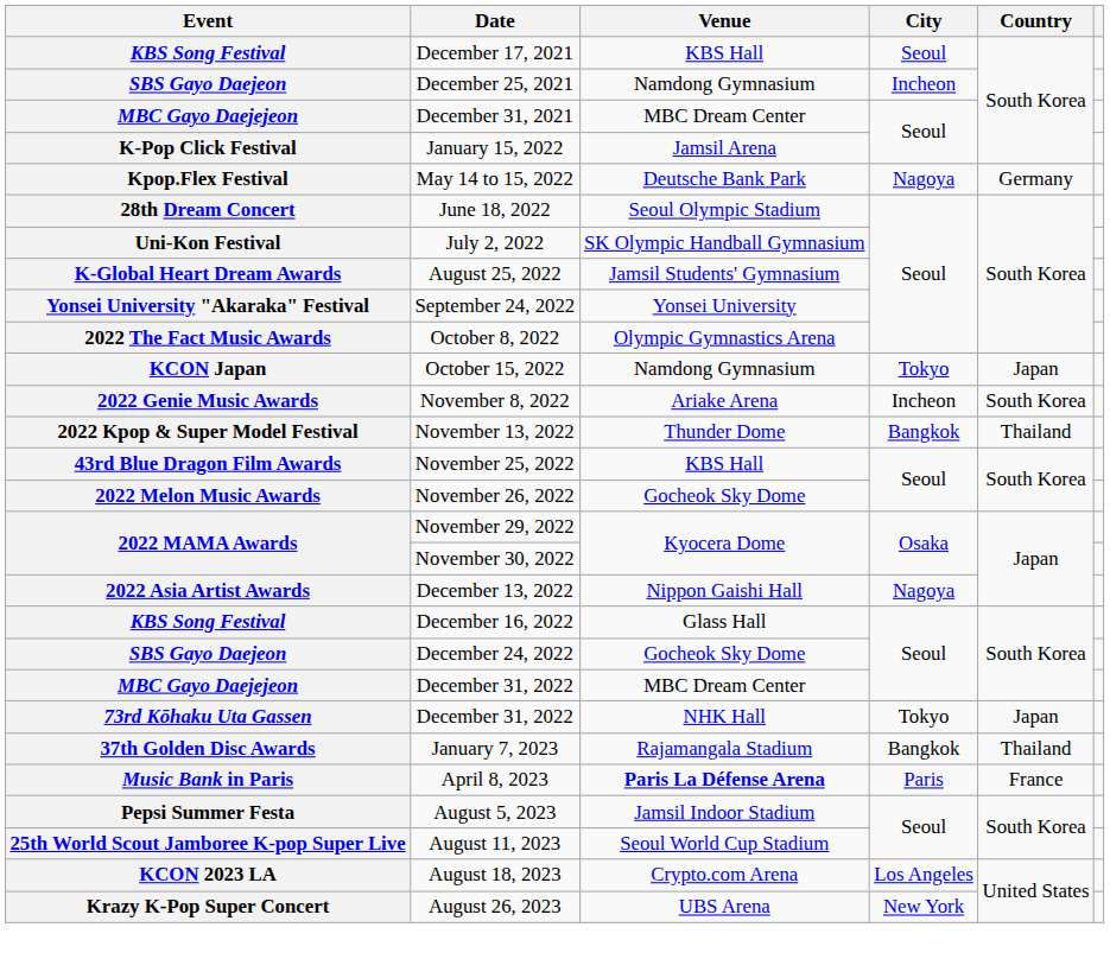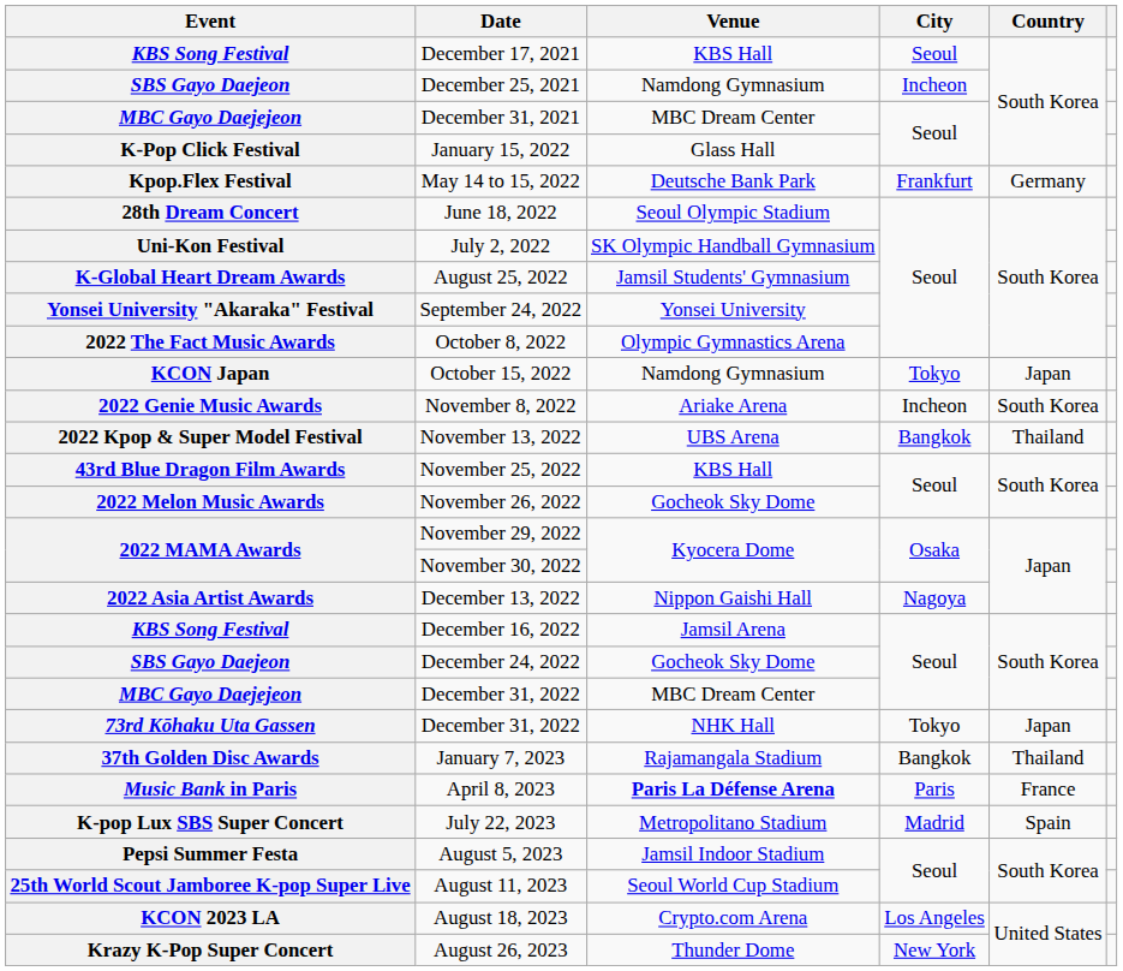January 15, 2022 | Venue: Jamsil Arena -> Glass Hall
May 14 to 15, 2022 | City: Nagoya -> Frankfurt
November 13, 2022 | Venue: Thunder Dome -> UBS Arena
December 16, 2022 | Venue: Glass Hall -> Jamsil Arena
+ row: K-pop Lux SBS Super Concert | July 22, 2023 | Metropolitano Stadium | Madrid | Spain
August 26, 2023 | Venue: UBS Arena -> Thunder Dome
